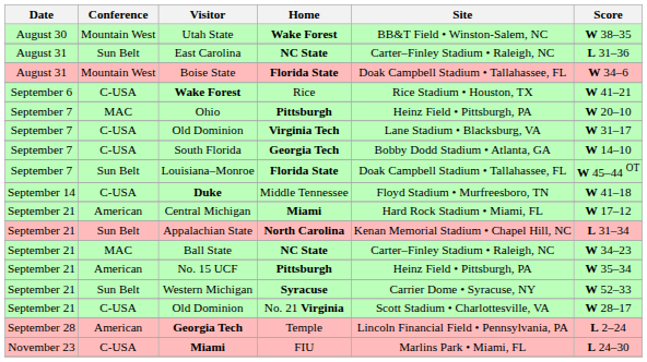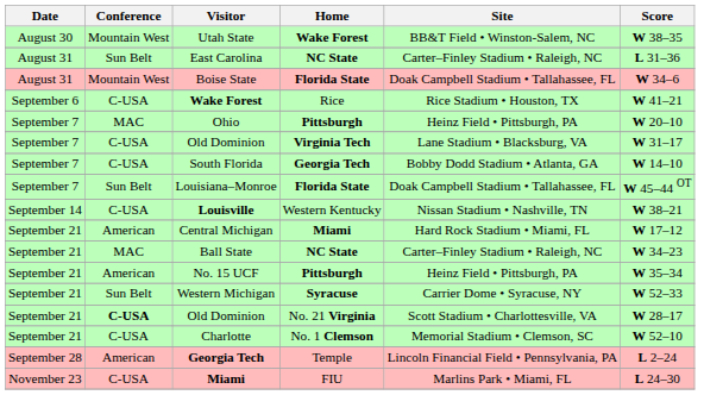+ row: September 14 | C-USA | Louisville | Western Kentucky | Nissan Stadium • Nashville, TN | W 38–21
- row: September 14 | C-USA | Duke | Middle Tennessee | Floyd Stadium • Murfreesboro, TN | W 41–18
- row: September 21 | Sun Belt | Appalachian State | North Carolina | Kenan Memorial Stadium • Chapel Hill, NC | L 31–34
Old Dominion / No. 21 Virginia | Conference: normal -> bold
+ row: September 21 | C-USA | Charlotte | No. 1 Clemson | Memorial Stadium • Clemson, SC | W 52–10
